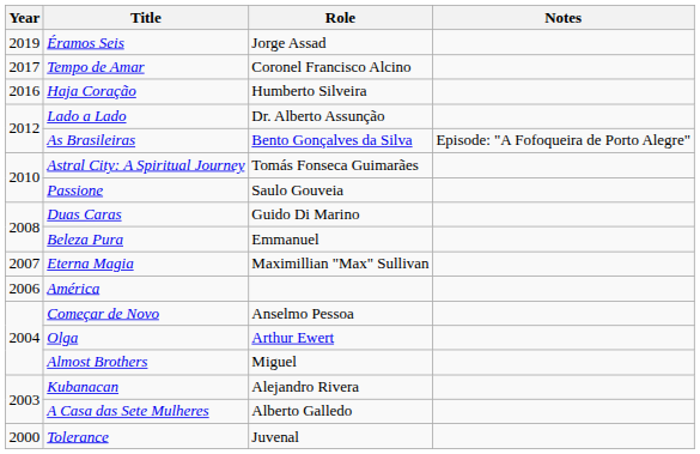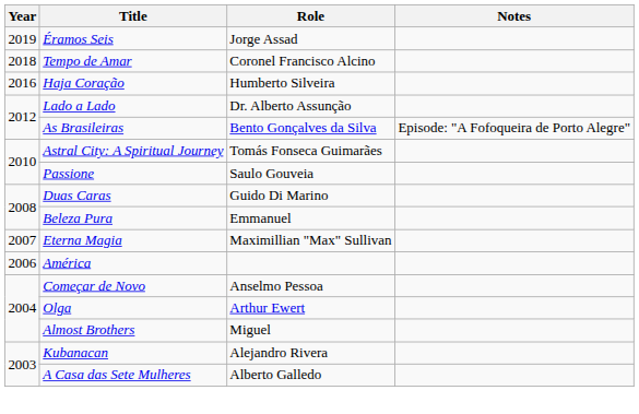Tempo de Amar | Year: 2017 -> 2018
- row: 2000 | Tolerance | Juvenal
